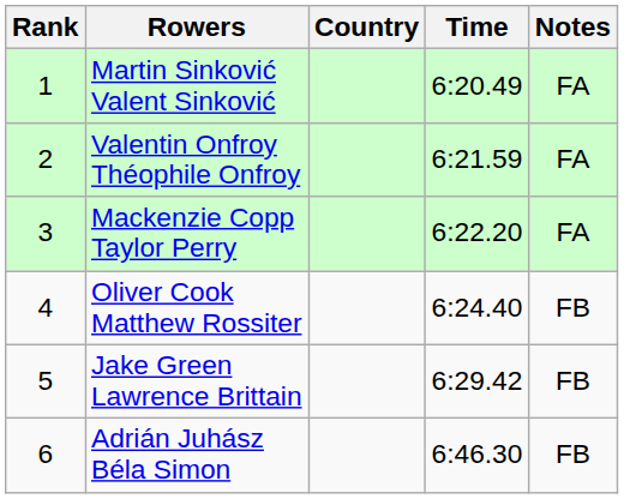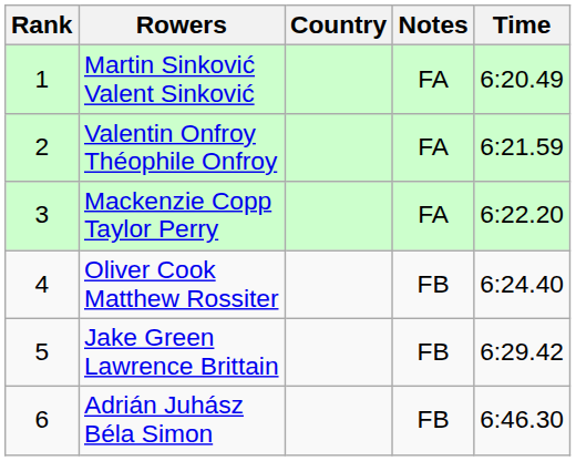columns swapped: Time <-> Notes
